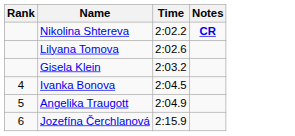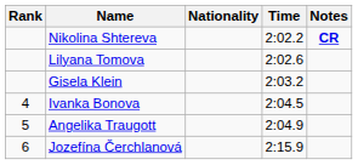+ column: Nationality
